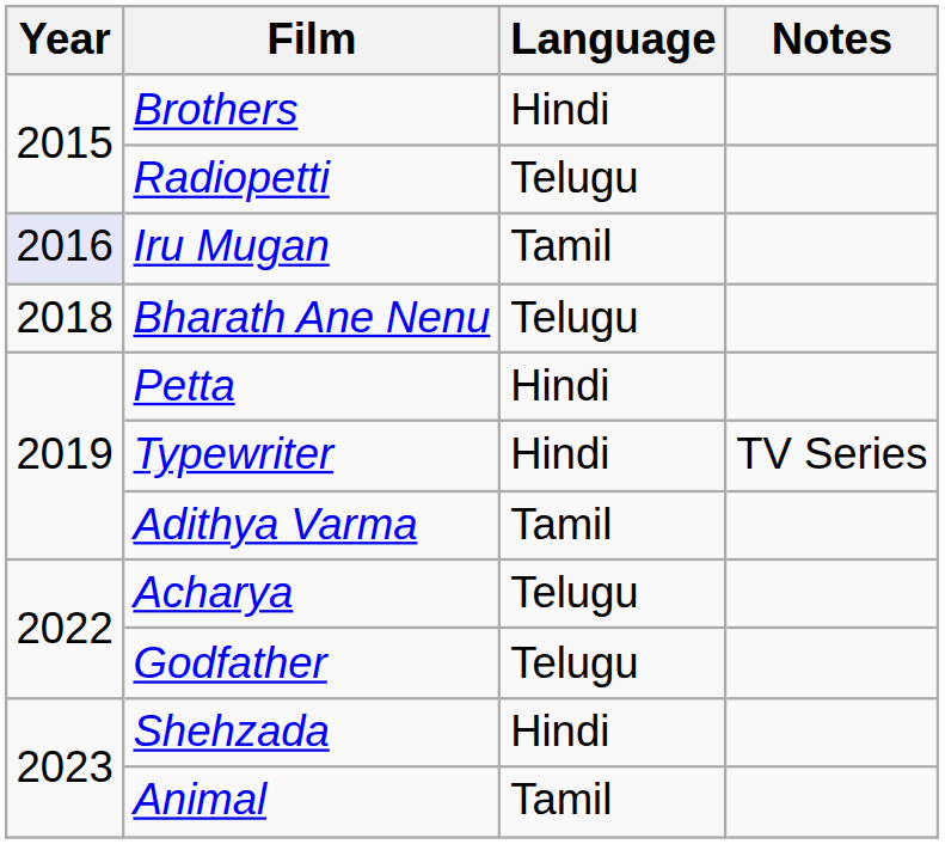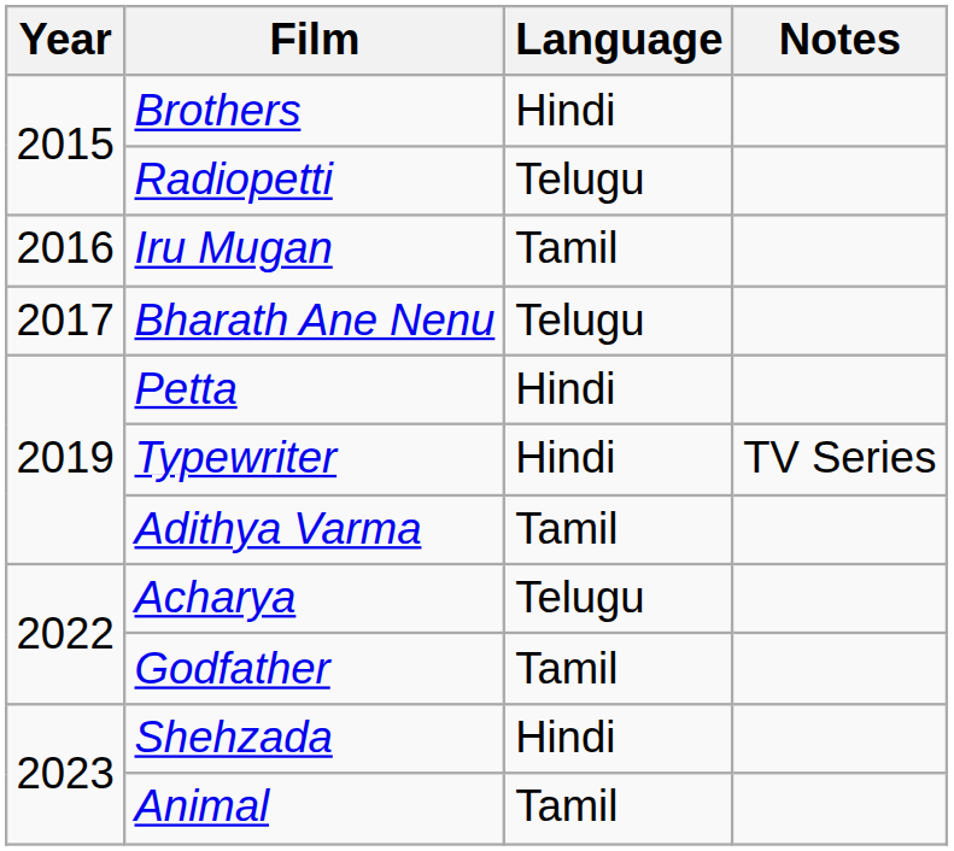Iru Mugan | Year: lavender background -> no background
Bharath Ane Nenu | Year: 2018 -> 2017
Godfather | Language: Telugu -> Tamil
